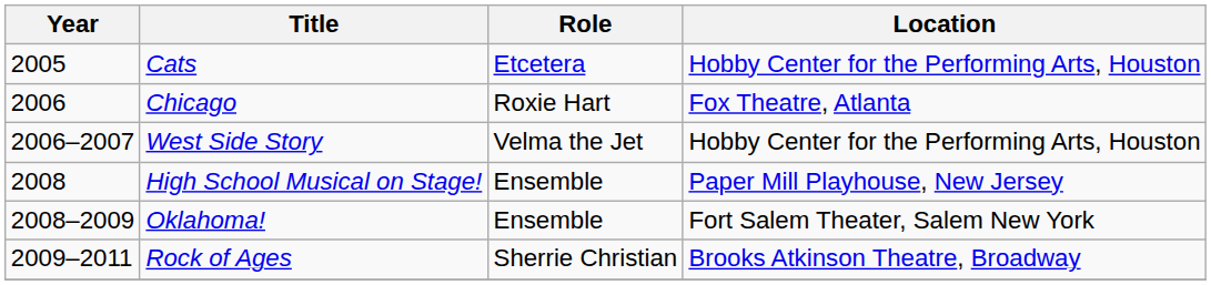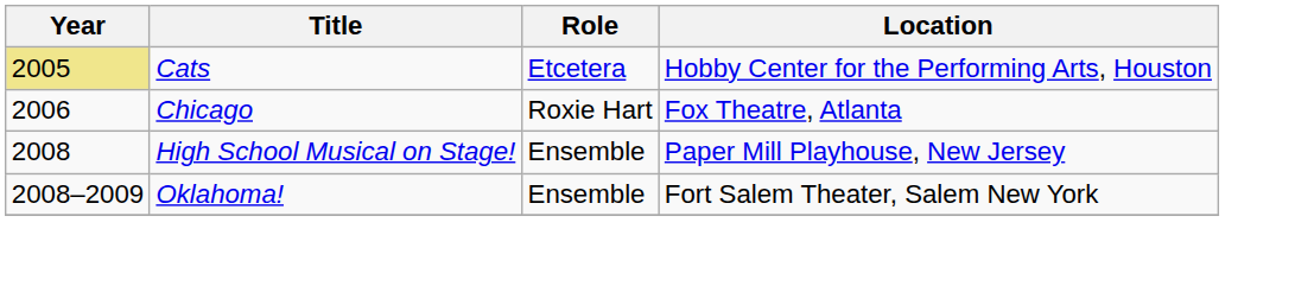Cats | Year: no background -> khaki background
- row: 2006–2007 | West Side Story | Velma the Jet | Hobby Center for the Performing Arts, Houston
- row: 2009–2011 | Rock of Ages | Sherrie Christian | Brooks Atkinson Theatre, Broadway
